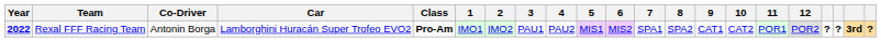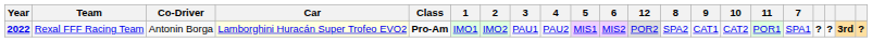columns swapped: 7 <-> 12
2022 | Car: no background -> lightyellow background
